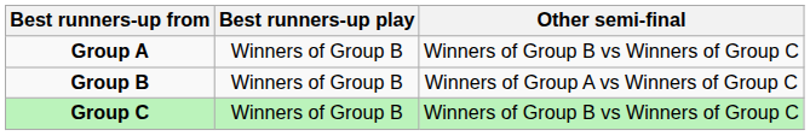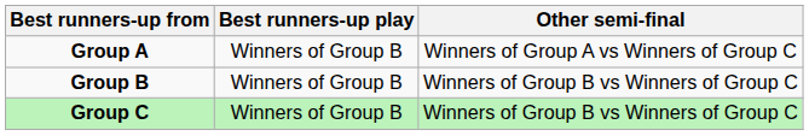Group A | Other semi-final: Winners of Group B vs Winners of Group C -> Winners of Group A vs Winners of Group C
Group B | Other semi-final: Winners of Group A vs Winners of Group C -> Winners of Group B vs Winners of Group C
